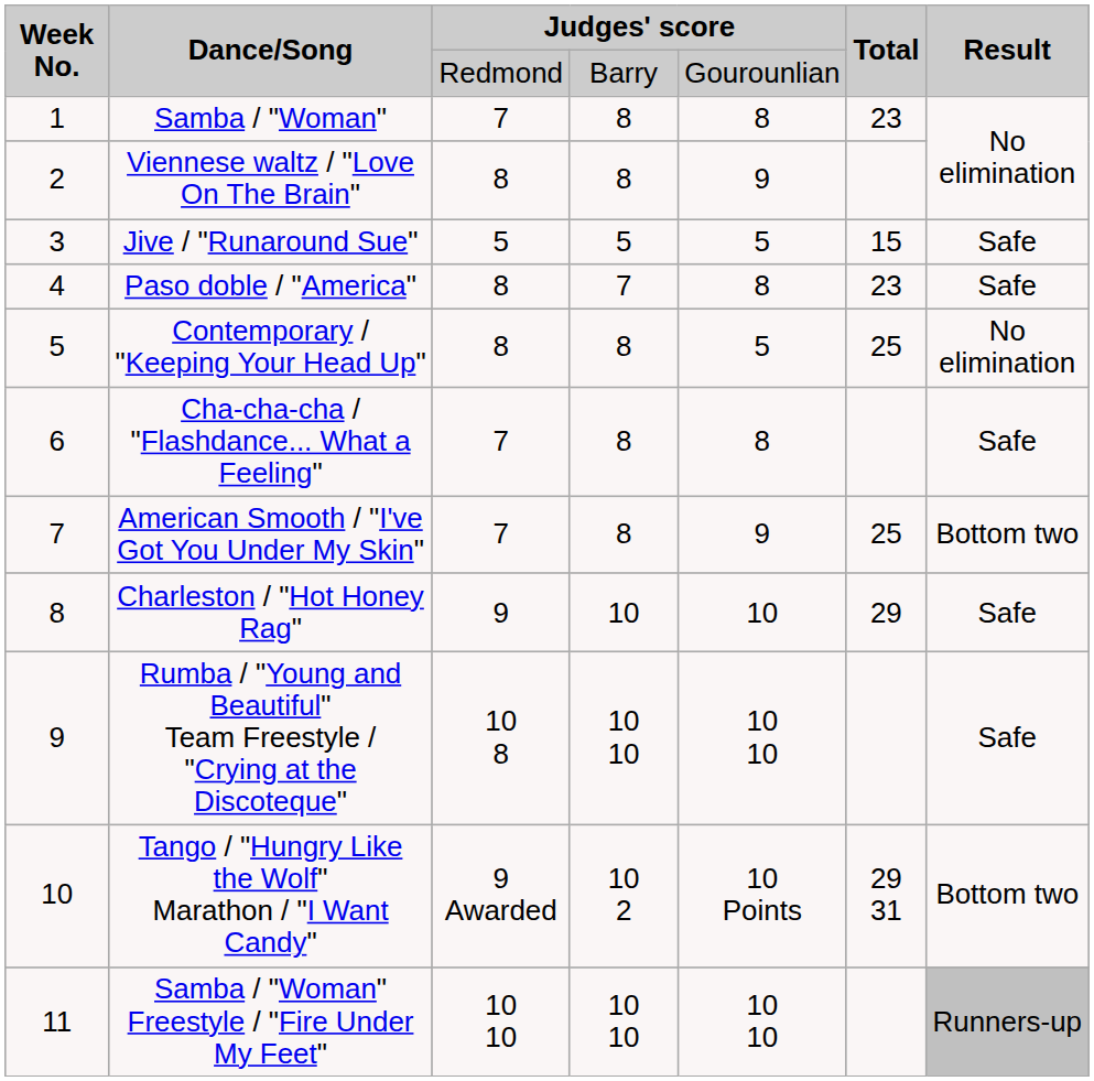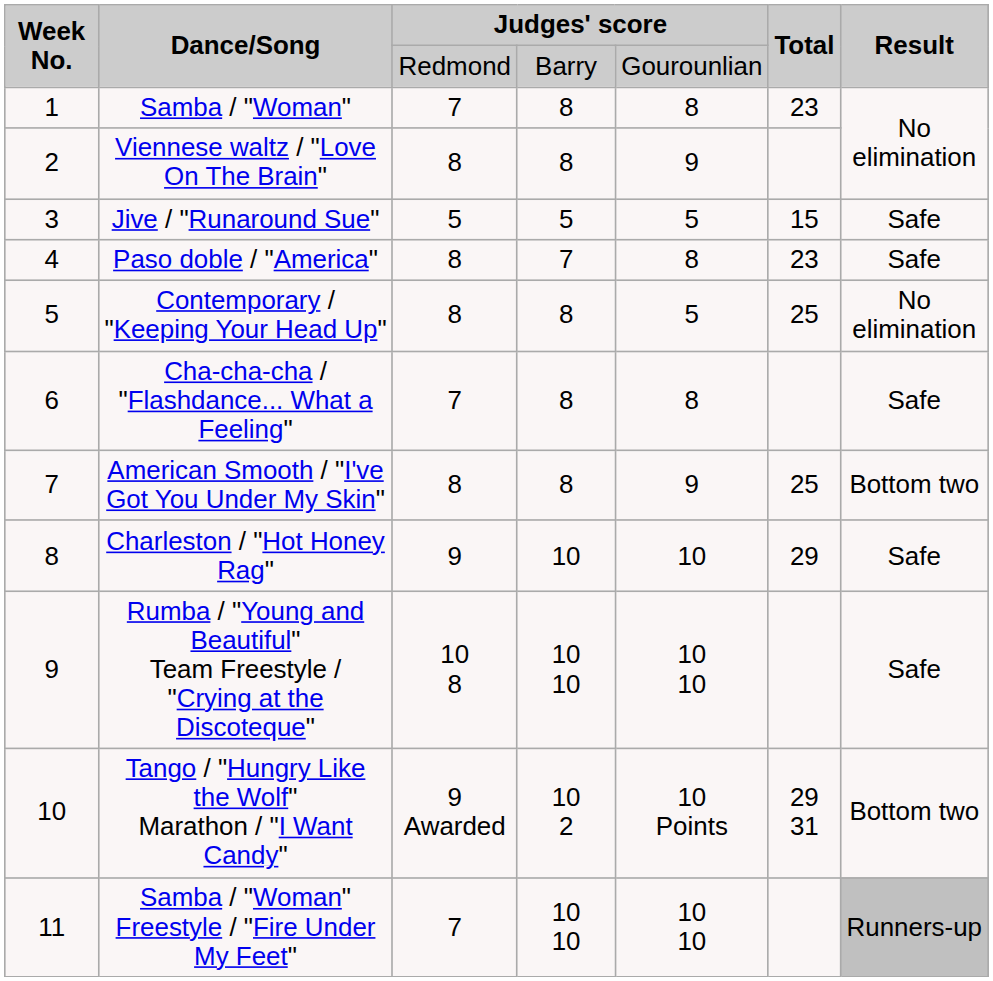American Smooth / "I've Got You Under My Skin" | column 3: 7 -> 8
Samba / "Woman" Freestyle / "Fire Under My Feet" | column 3: 10 10 -> 7
